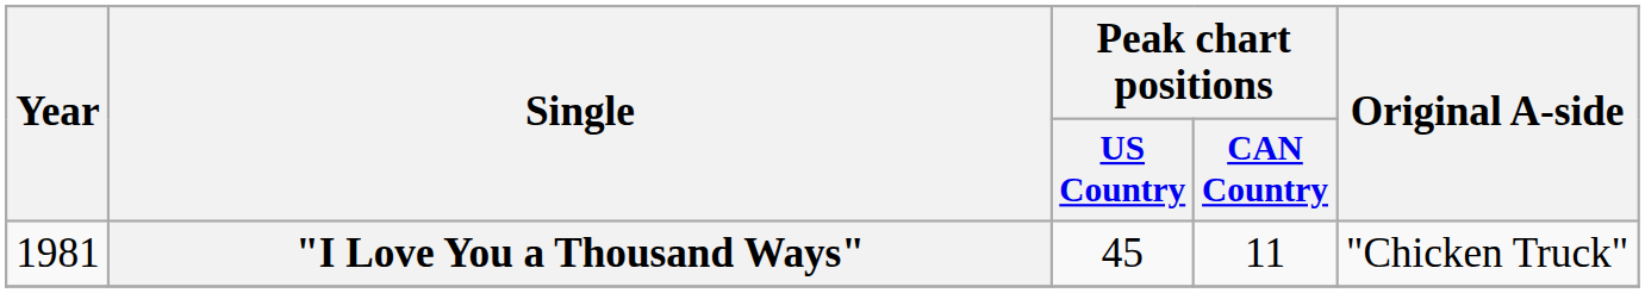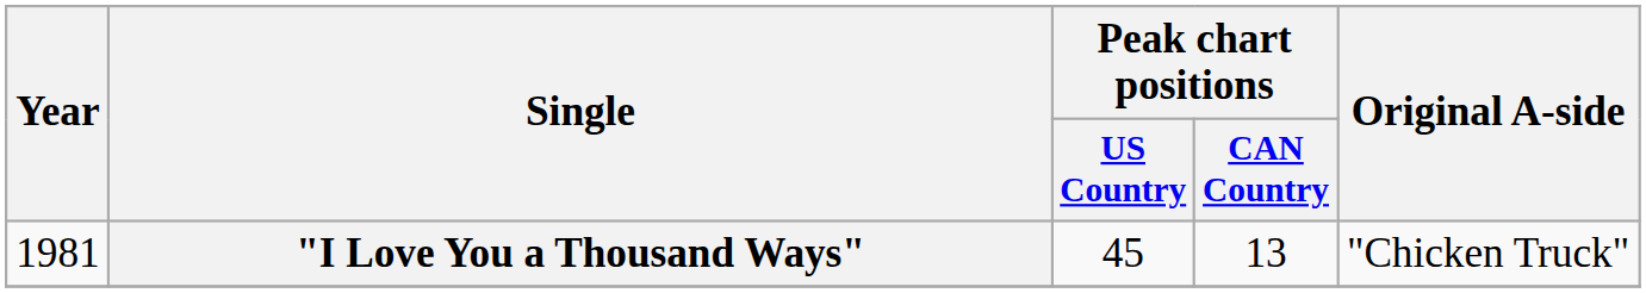"I Love You a Thousand Ways" | Peak chart positions / CAN Country: 11 -> 13
